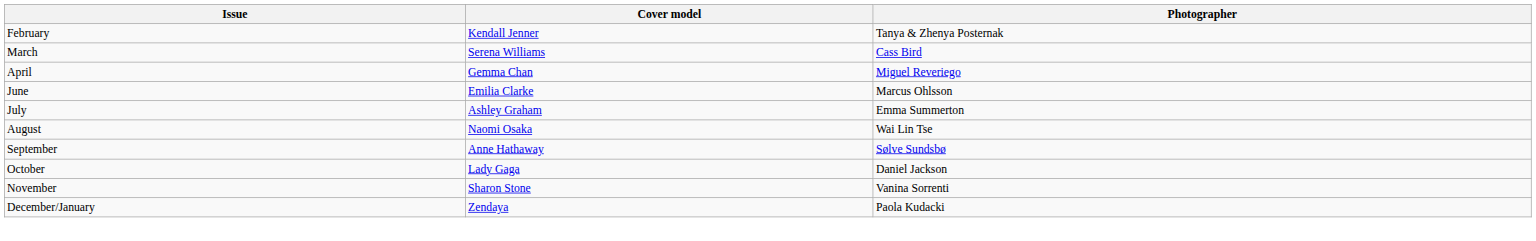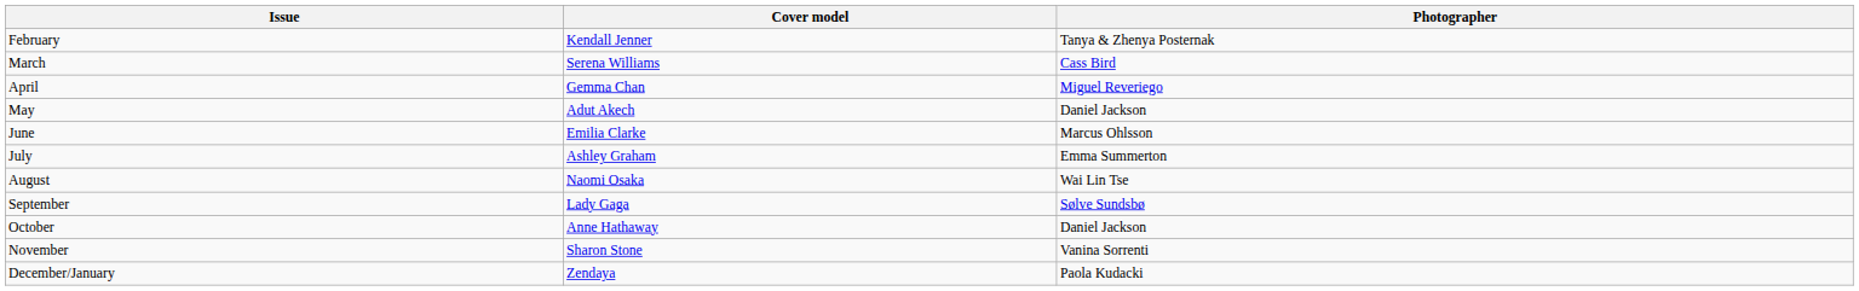+ row: May | Adut Akech | Daniel Jackson
September | Cover model: Anne Hathaway -> Lady Gaga
October | Cover model: Lady Gaga -> Anne Hathaway
